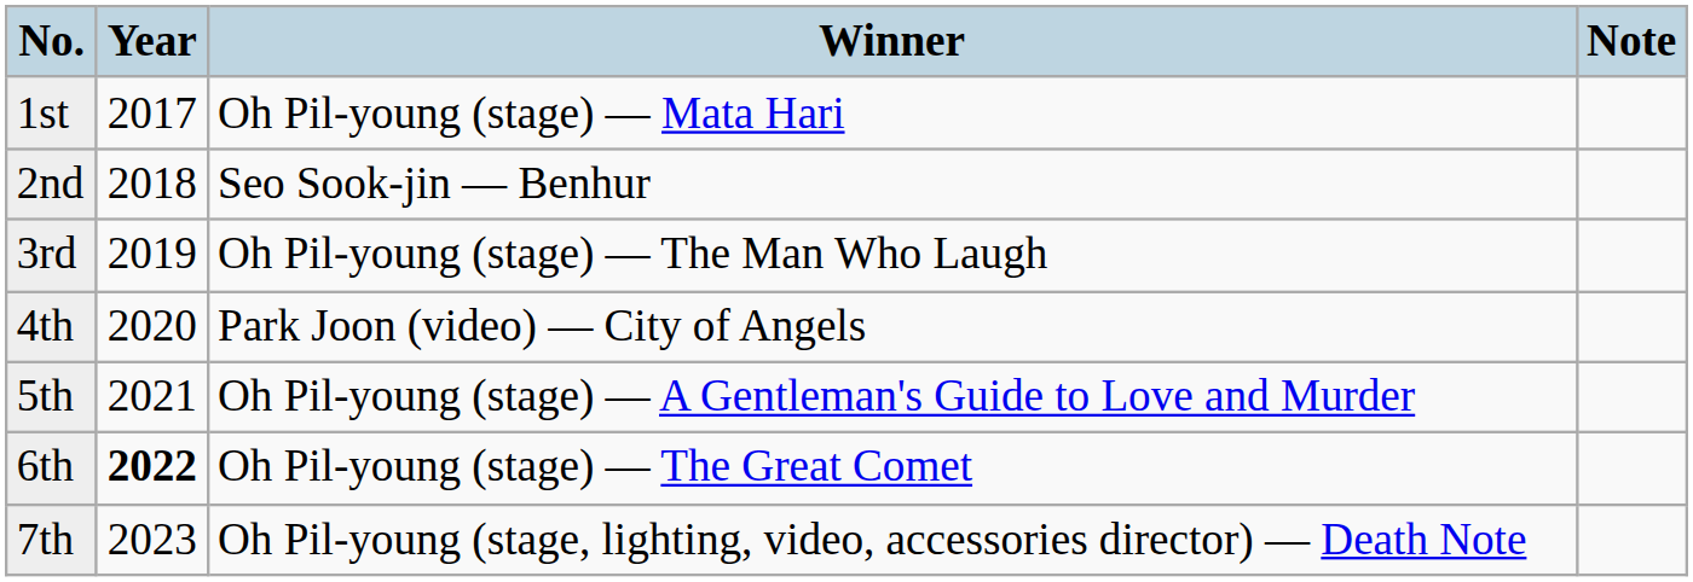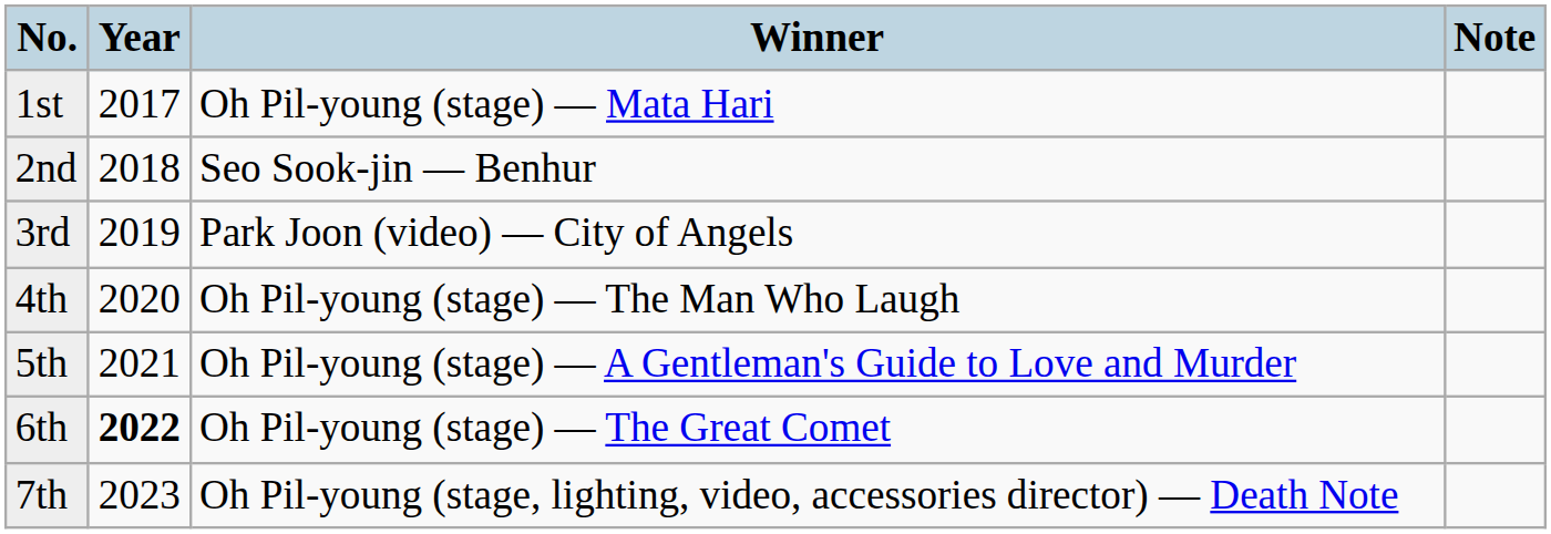3rd | Winner: Oh Pil-young (stage) — The Man Who Laugh -> Park Joon (video) — City of Angels
4th | Winner: Park Joon (video) — City of Angels -> Oh Pil-young (stage) — The Man Who Laugh
